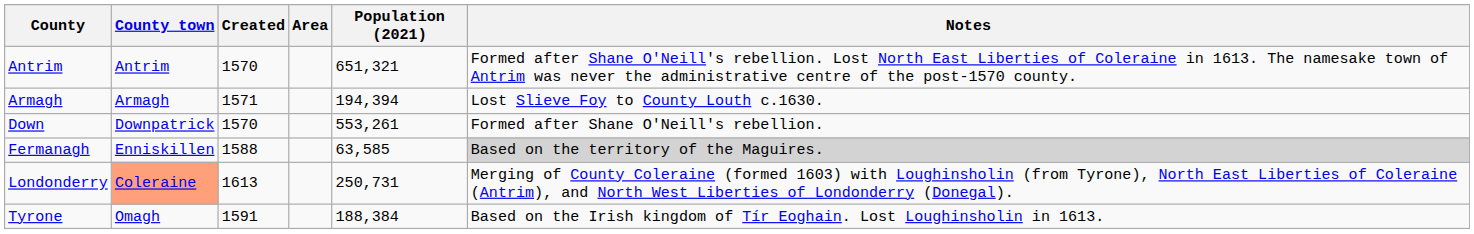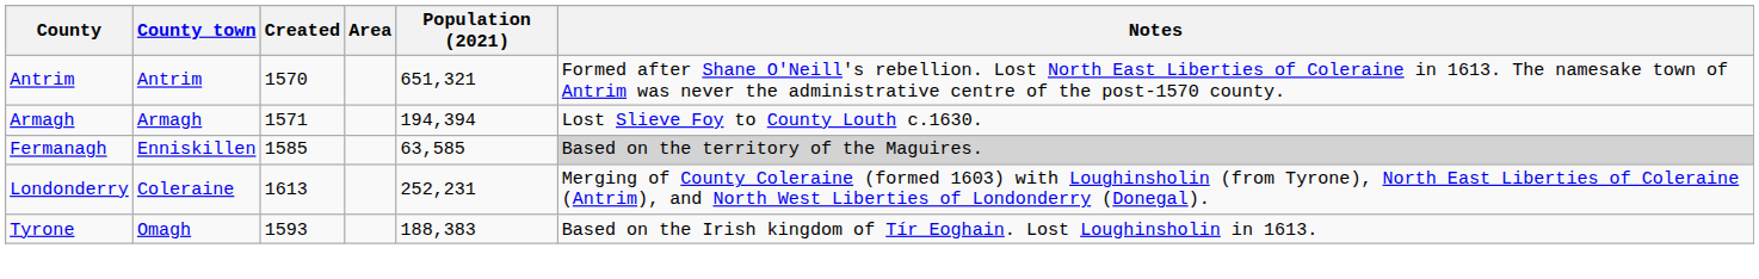- row: Down | Downpatrick | 1570 | 553,261 | Formed after Shane O'Neill's rebellion.
Fermanagh | Created: 1588 -> 1585
Londonderry | County town: lightsalmon background -> no background
Londonderry | Population (2021): 250,731 -> 252,231
Tyrone | Created: 1591 -> 1593
Tyrone | Population (2021): 188,384 -> 188,383
